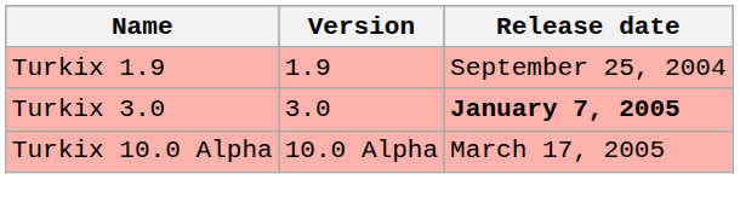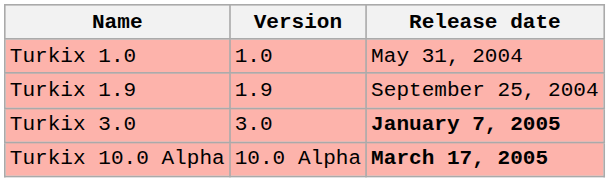+ row: Turkix 1.0 | 1.0 | May 31, 2004
Turkix 10.0 Alpha | Release date: normal -> bold
